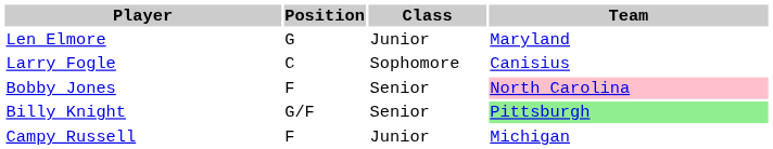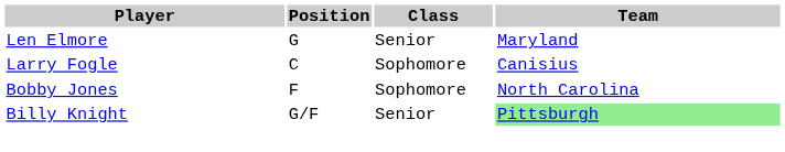Len Elmore | Class: Junior -> Senior
Bobby Jones | Class: Senior -> Sophomore
Bobby Jones | Team: pink background -> no background
- row: Campy Russell | F | Junior | Michigan
